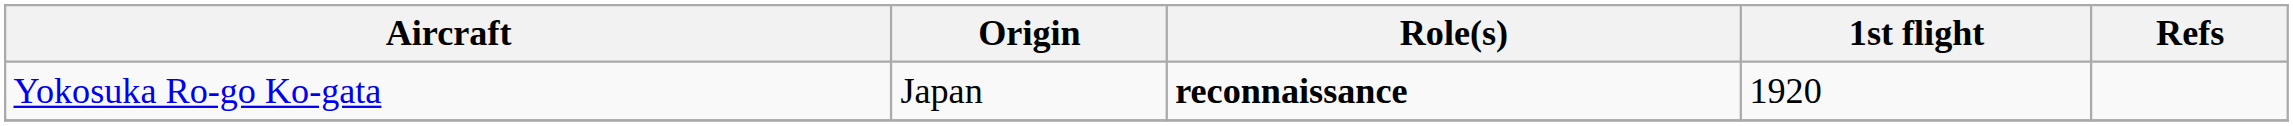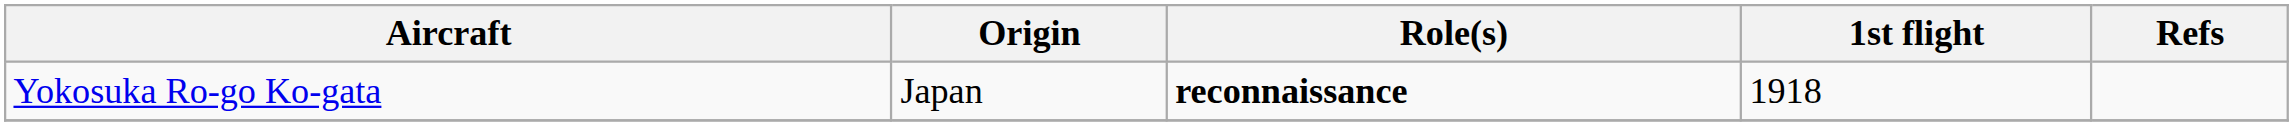Yokosuka Ro-go Ko-gata | 1st flight: 1920 -> 1918
